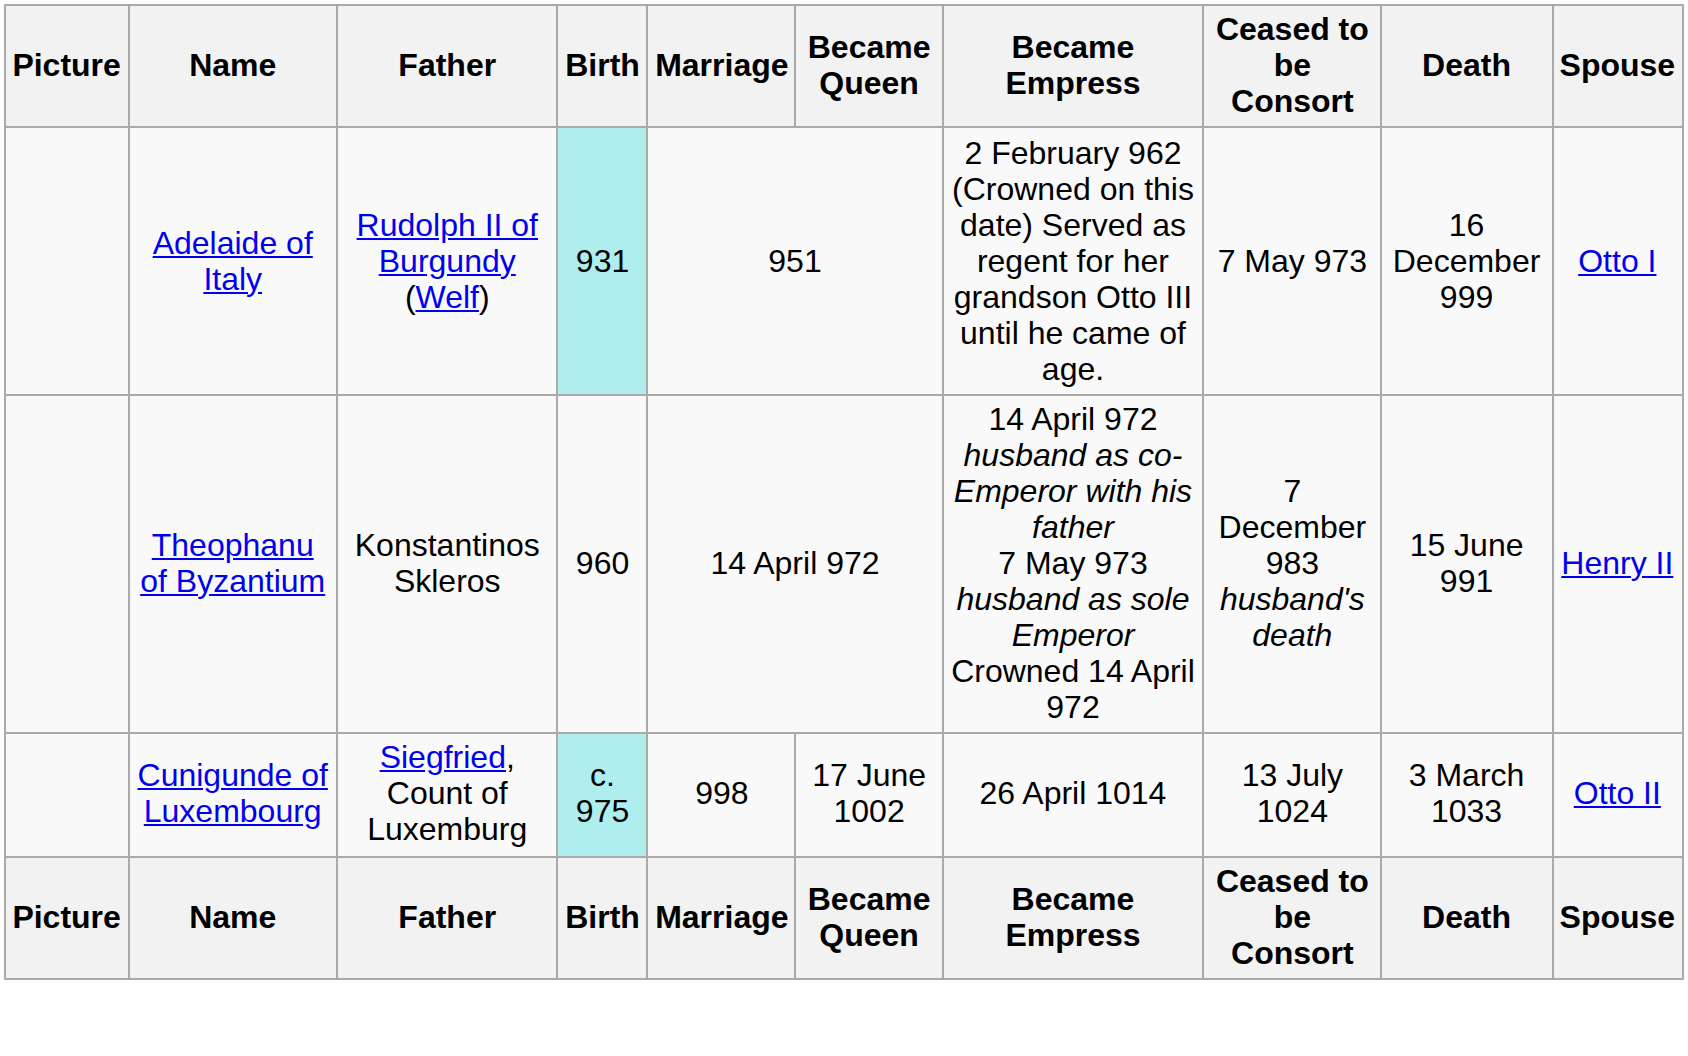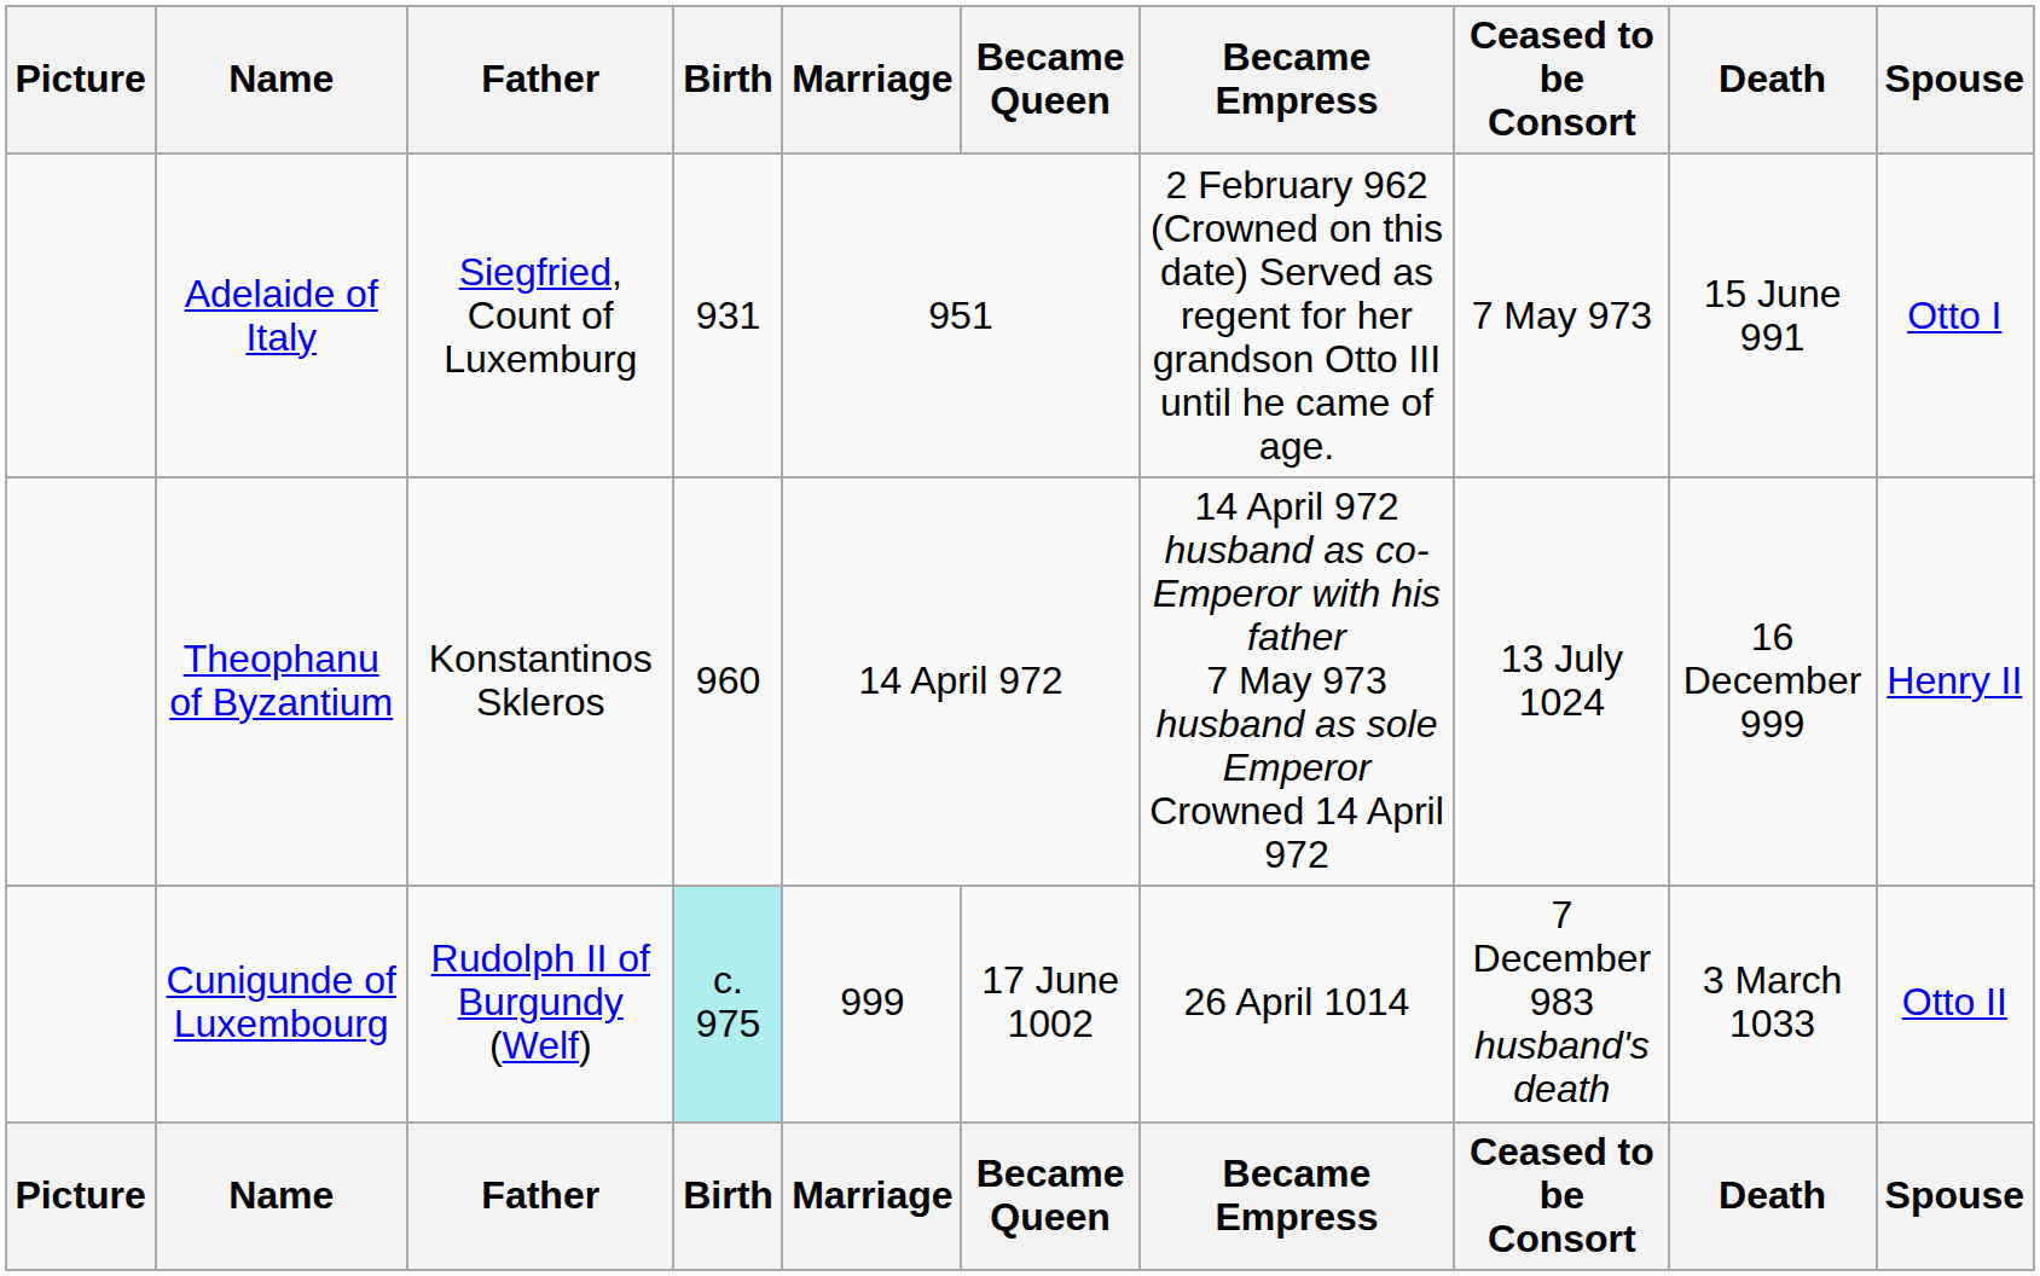Adelaide of Italy | Father: Rudolph II of Burgundy (Welf) -> Siegfried, Count of Luxemburg
Adelaide of Italy | Birth: paleturquoise background -> no background
Adelaide of Italy | Death: 16 December 999 -> 15 June 991
Theophanu of Byzantium | Ceased to be Consort: 7 December 983 husband's death -> 13 July 1024
Theophanu of Byzantium | Death: 15 June 991 -> 16 December 999
Cunigunde of Luxembourg | Father: Siegfried, Count of Luxemburg -> Rudolph II of Burgundy (Welf)
Cunigunde of Luxembourg | Marriage: 998 -> 999
Cunigunde of Luxembourg | Ceased to be Consort: 13 July 1024 -> 7 December 983 husband's death
